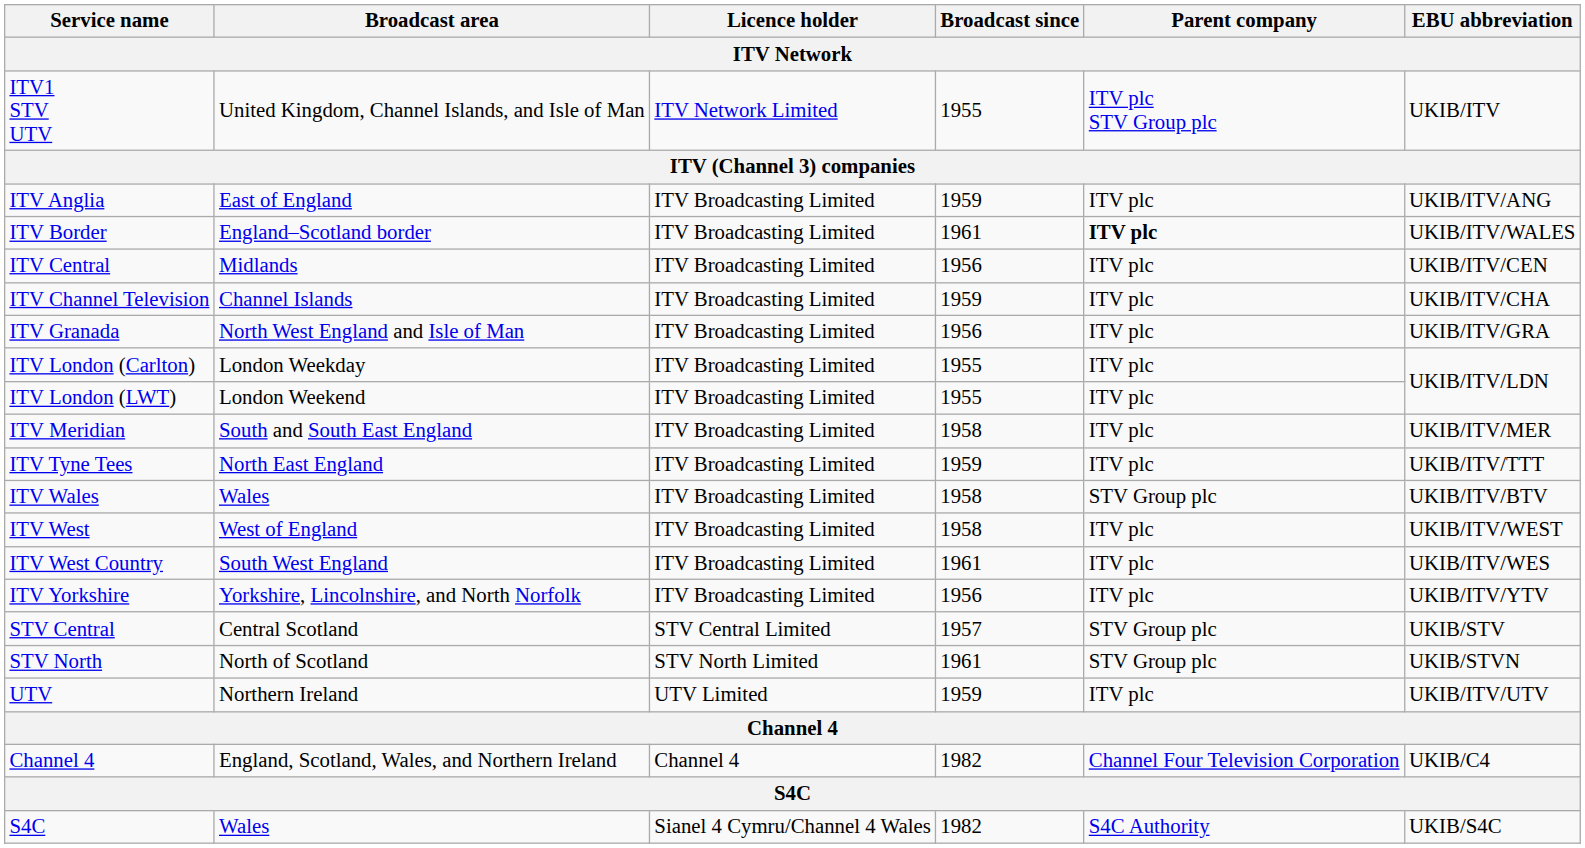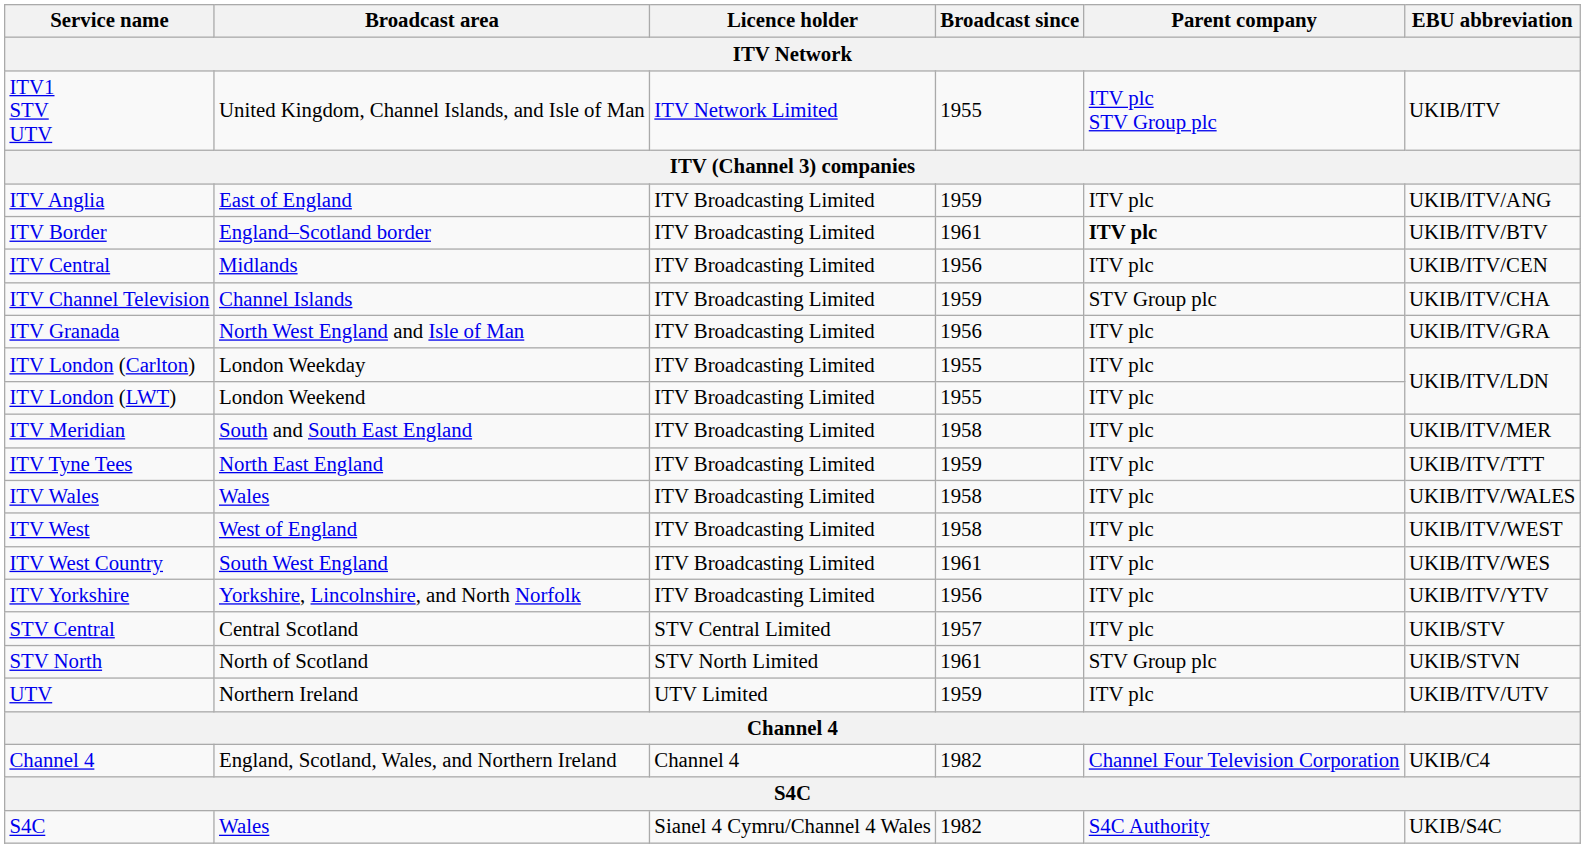ITV Border | EBU abbreviation: UKIB/ITV/WALES -> UKIB/ITV/BTV
ITV Channel Television | Parent company: ITV plc -> STV Group plc
ITV Wales | Parent company: STV Group plc -> ITV plc
ITV Wales | EBU abbreviation: UKIB/ITV/BTV -> UKIB/ITV/WALES
STV Central | Parent company: STV Group plc -> ITV plc
